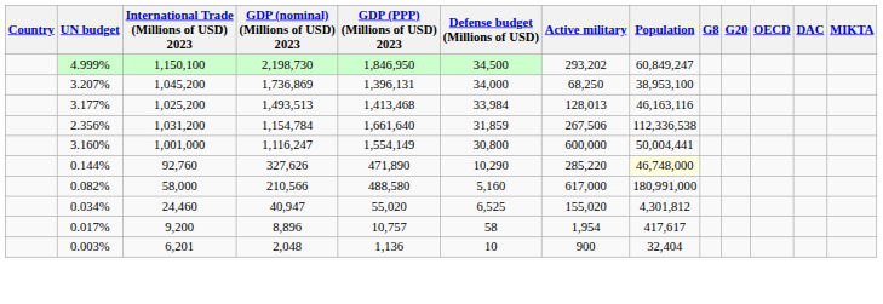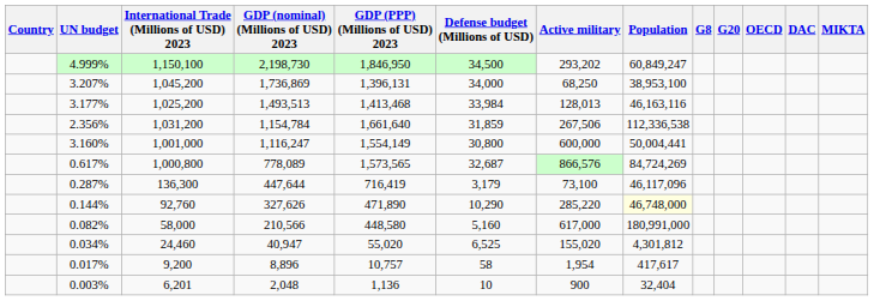+ row: 0.617% | 1,000,800 | 778,089 | 1,573,565 | 32,687 | 866,576 | 84,724,269
+ row: 0.287% | 136,300 | 447,644 | 716,419 | 3,179 | 73,100 | 46,117,096
0.082% | GDP (PPP) (Millions of USD) 2023: 488,580 -> 448,580
